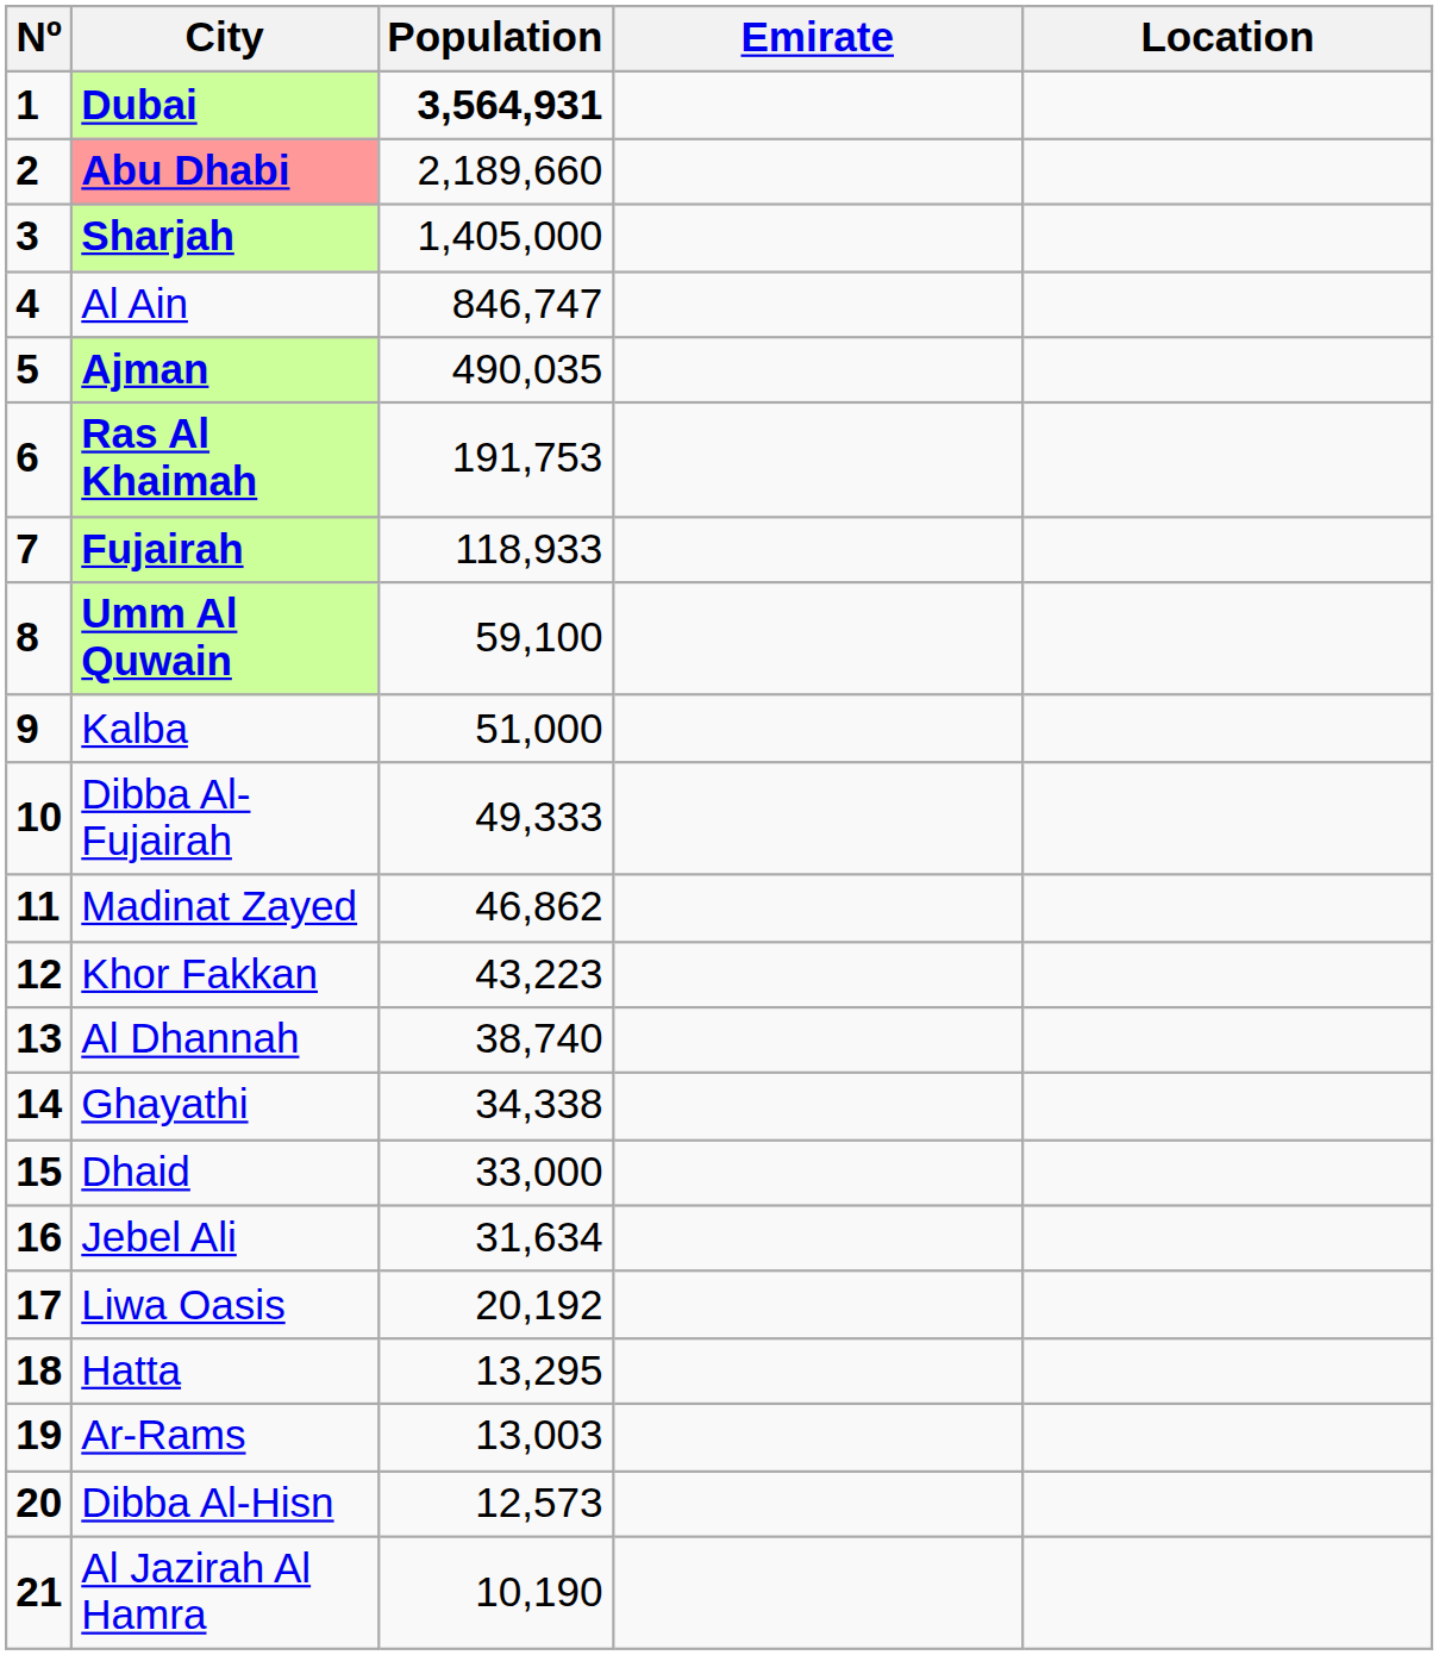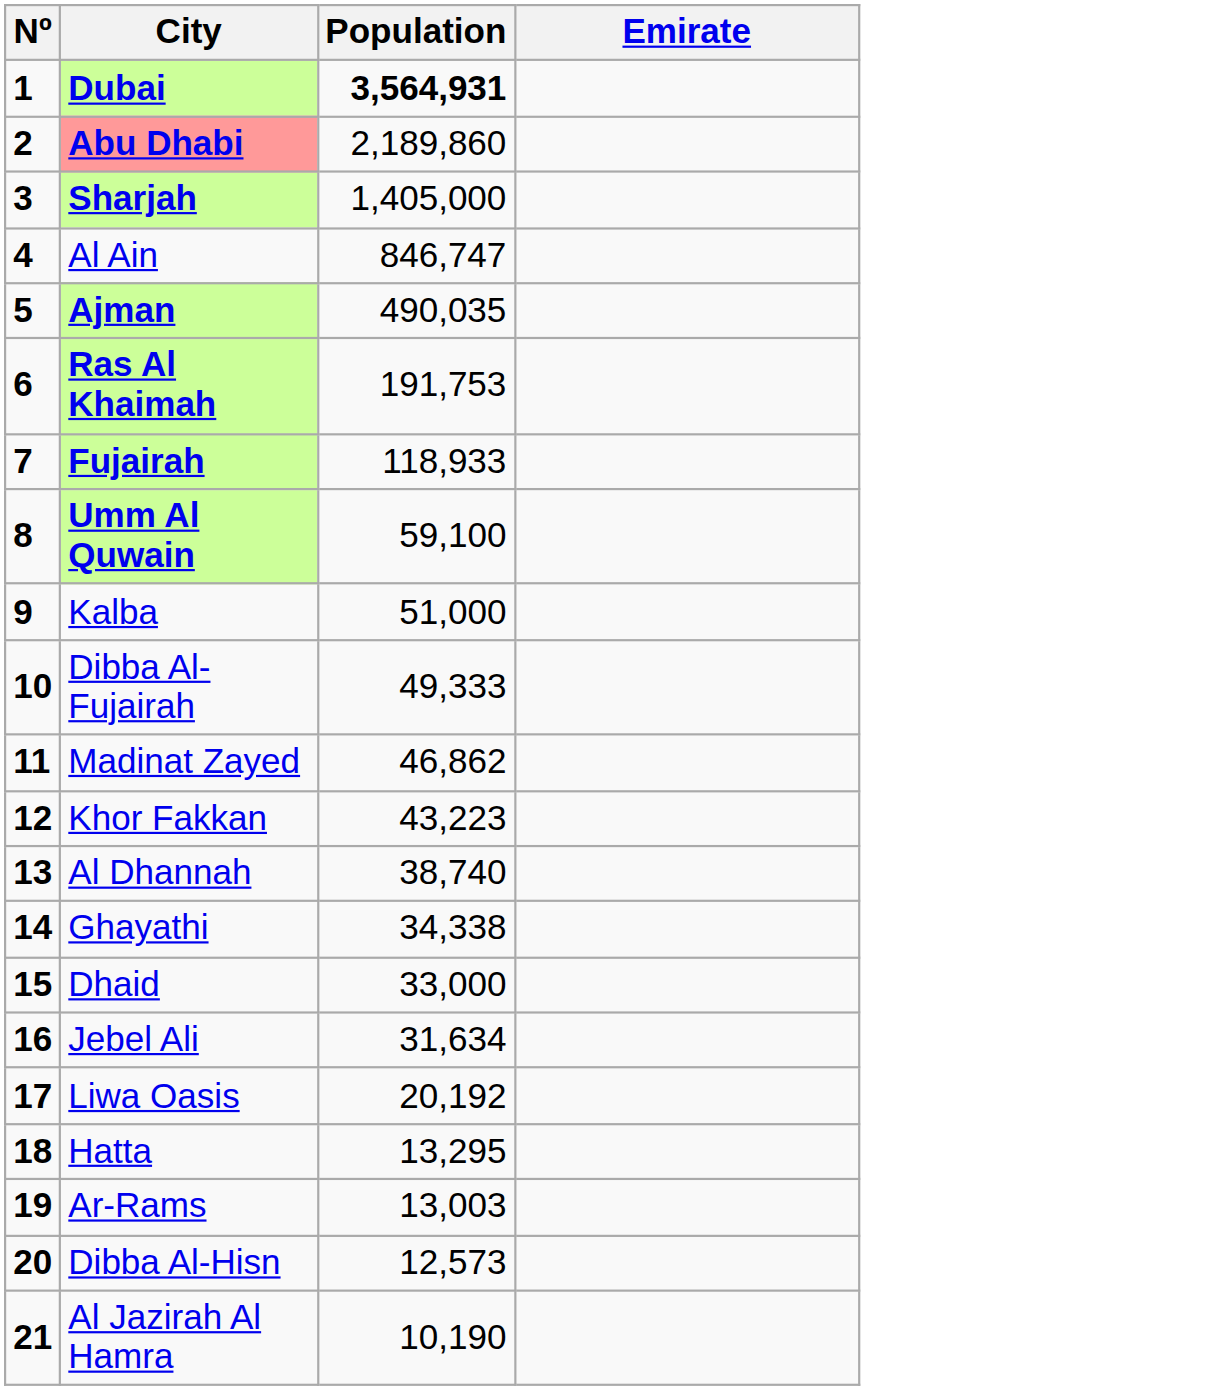- column: Location
Abu Dhabi | Population: 2,189,660 -> 2,189,860
